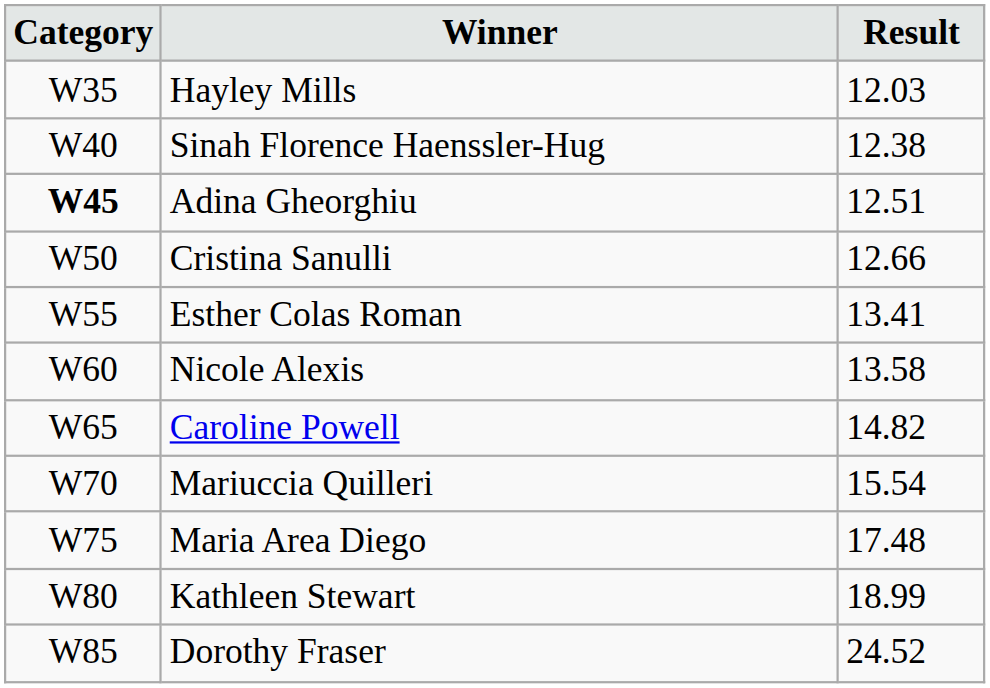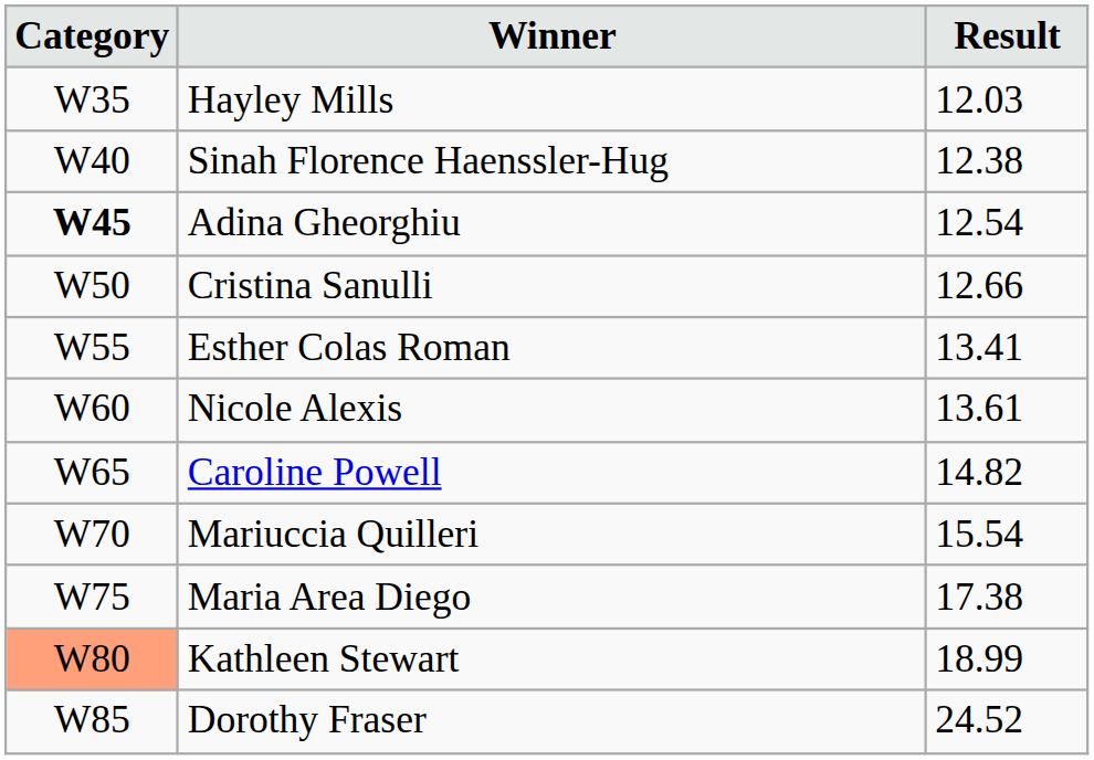Adina Gheorghiu | Result: 12.51 -> 12.54
Nicole Alexis | Result: 13.58 -> 13.61
Maria Area Diego | Result: 17.48 -> 17.38
Kathleen Stewart | Category: no background -> lightsalmon background
